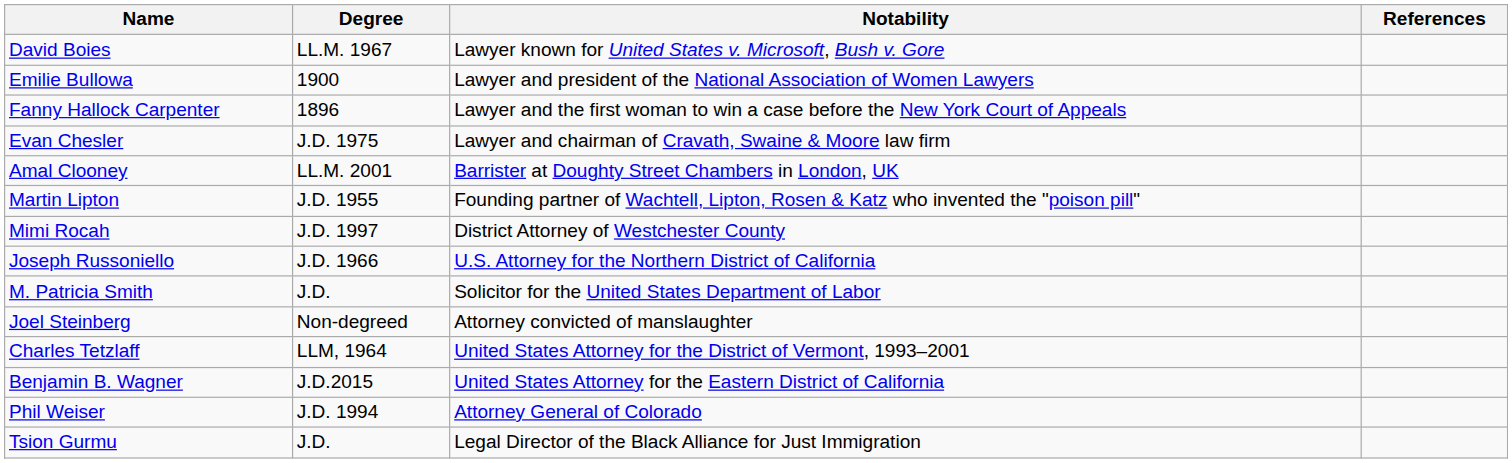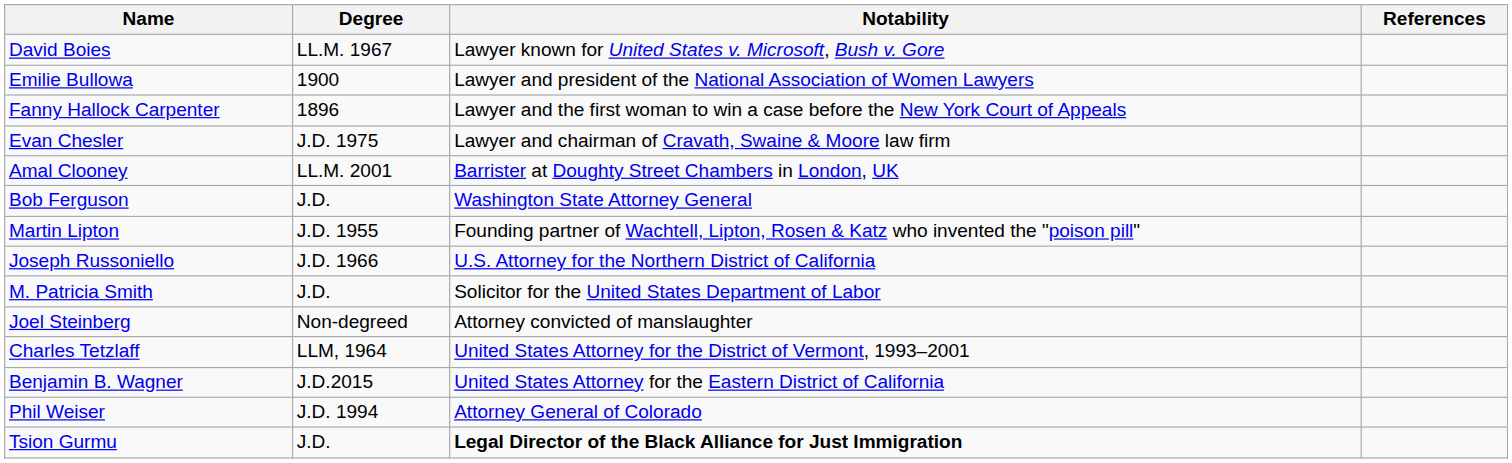+ row: Bob Ferguson | J.D. | Washington State Attorney General
- row: Mimi Rocah | J.D. 1997 | District Attorney of Westchester County
Tsion Gurmu | Notability: normal -> bold
